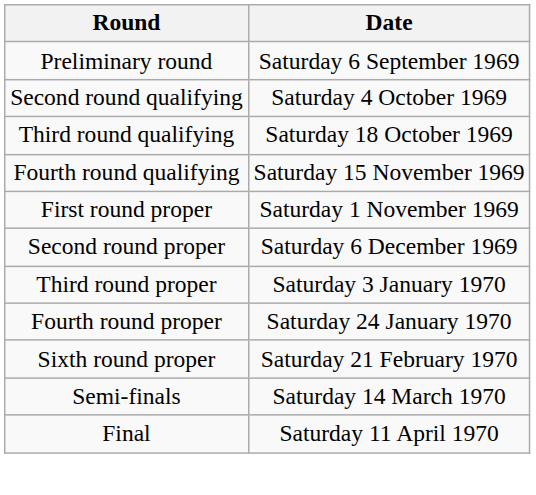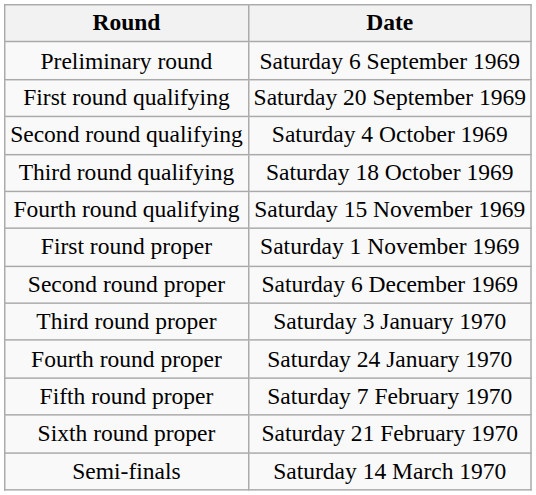+ row: First round qualifying | Saturday 20 September 1969
+ row: Fifth round proper | Saturday 7 February 1970
- row: Final | Saturday 11 April 1970
